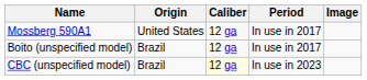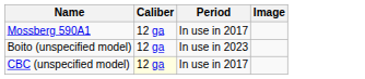- column: Origin | United States | Brazil | Brazil
Boito (unspecified model) | Period: In use in 2017 -> In use in 2023
CBC (unspecified model) | Period: In use in 2023 -> In use in 2017
